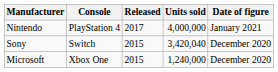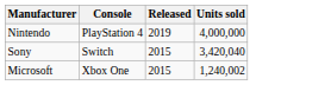- column: Date of figure | January 2021 | December 2020 | December 2020
Nintendo | Released: 2017 -> 2019
Microsoft | Units sold: 1,240,000 -> 1,240,002
